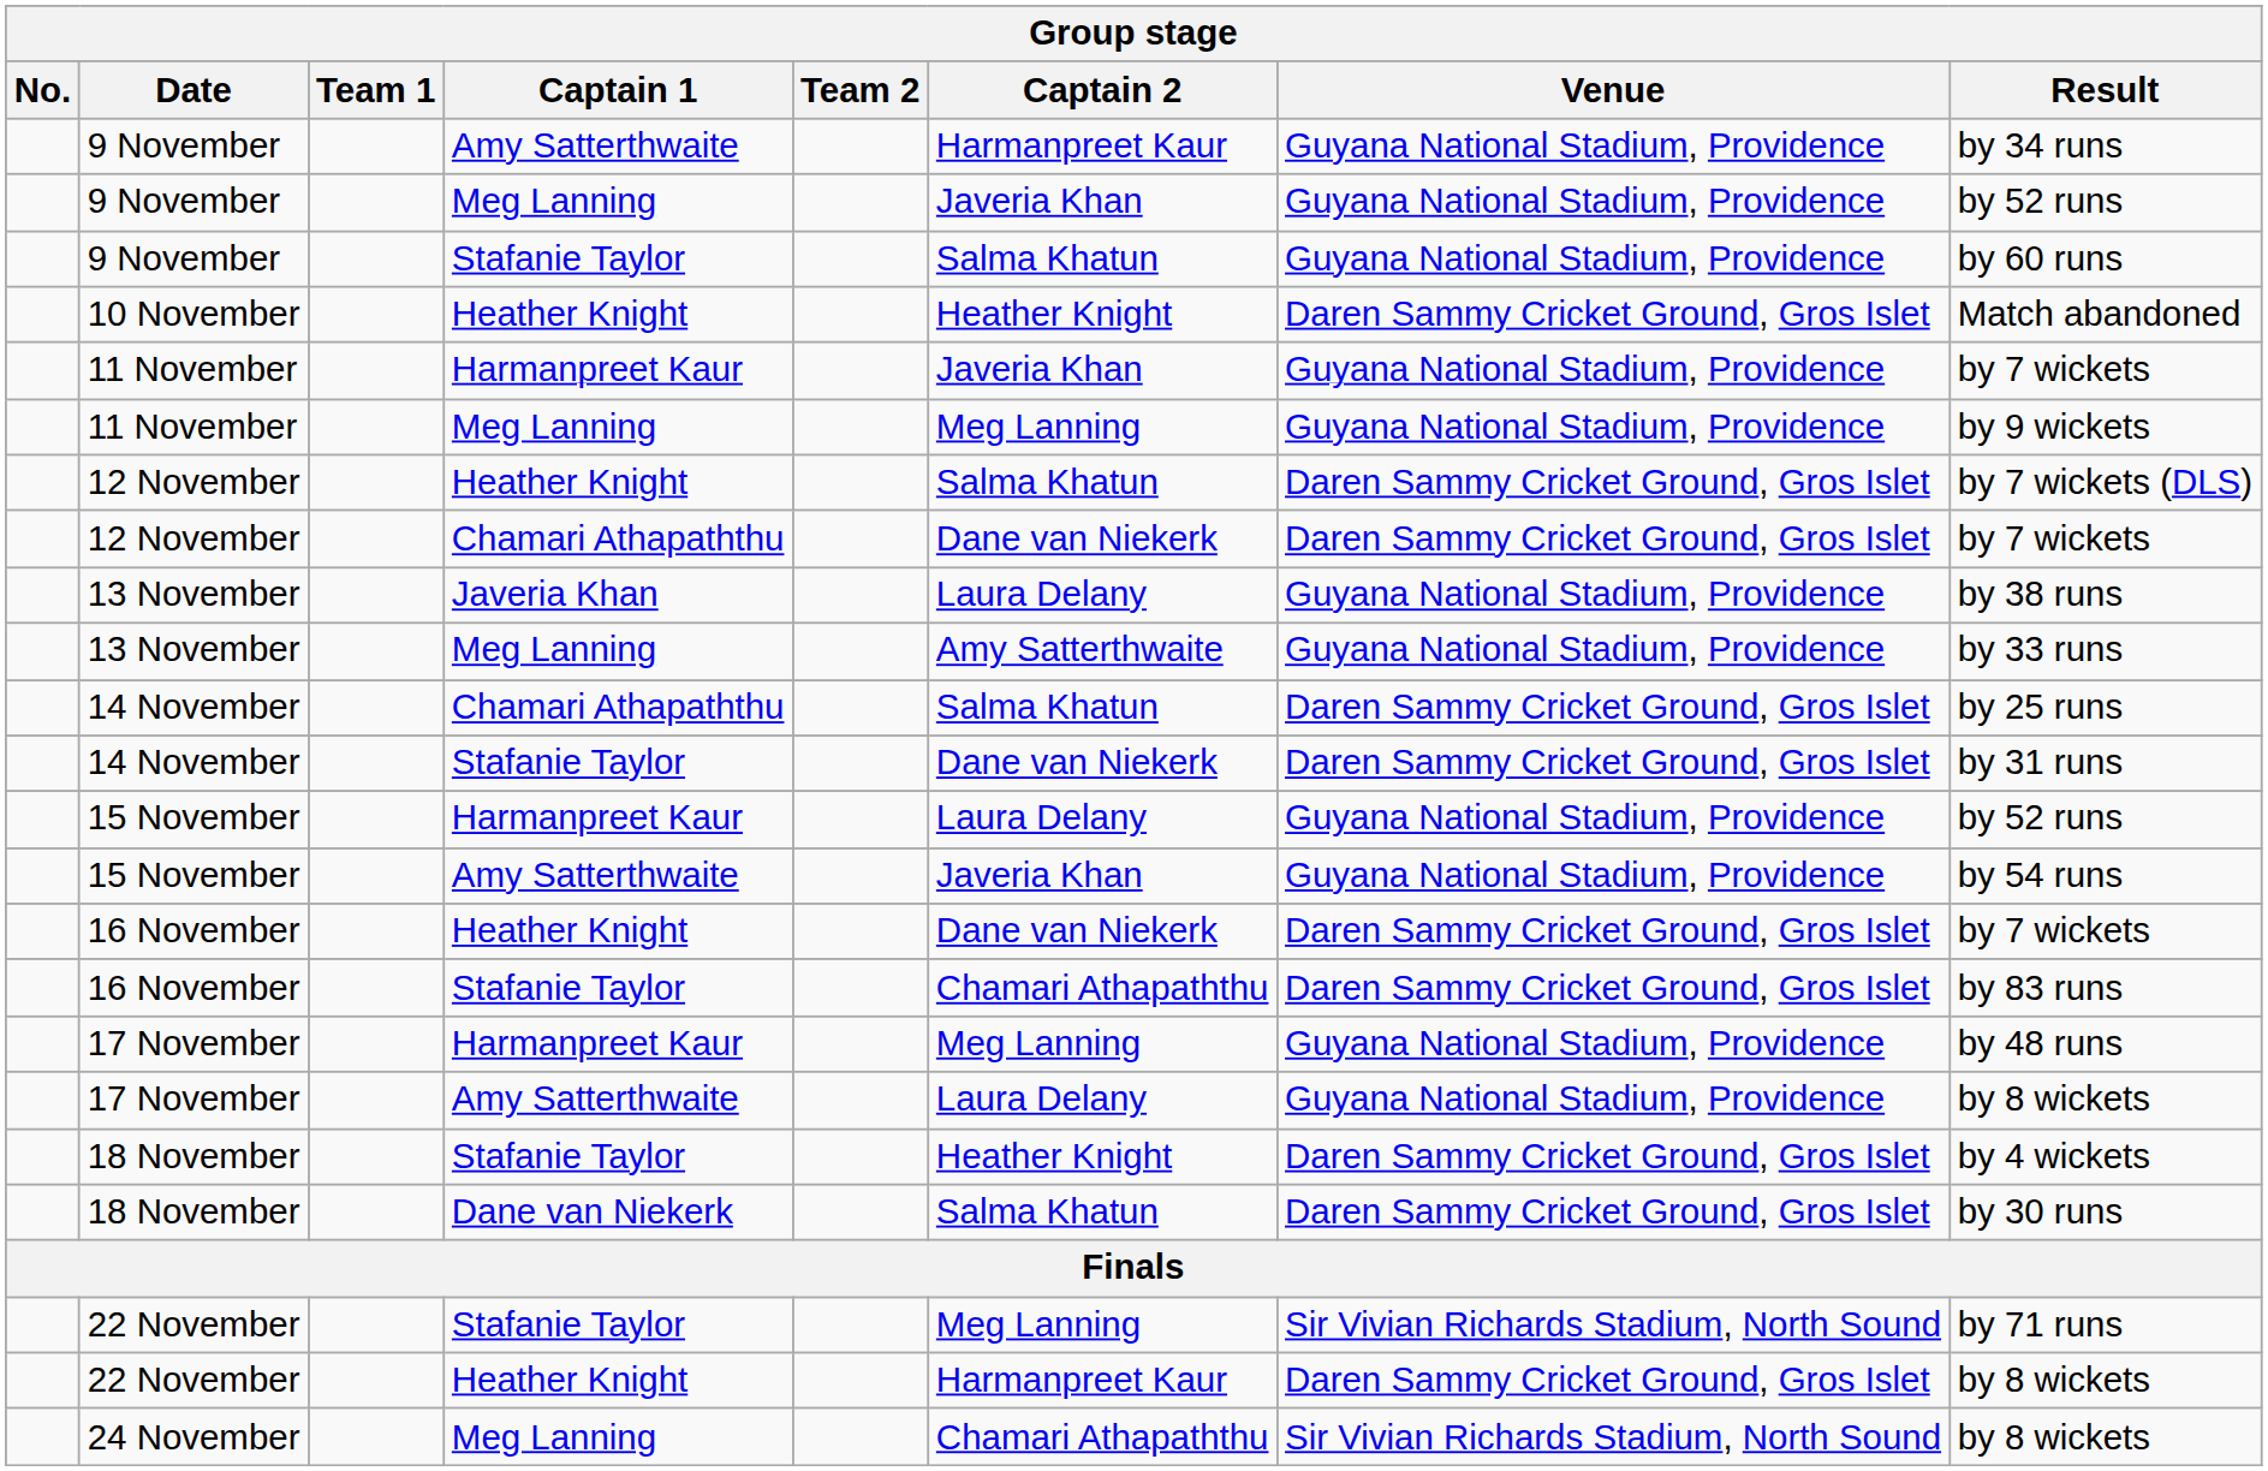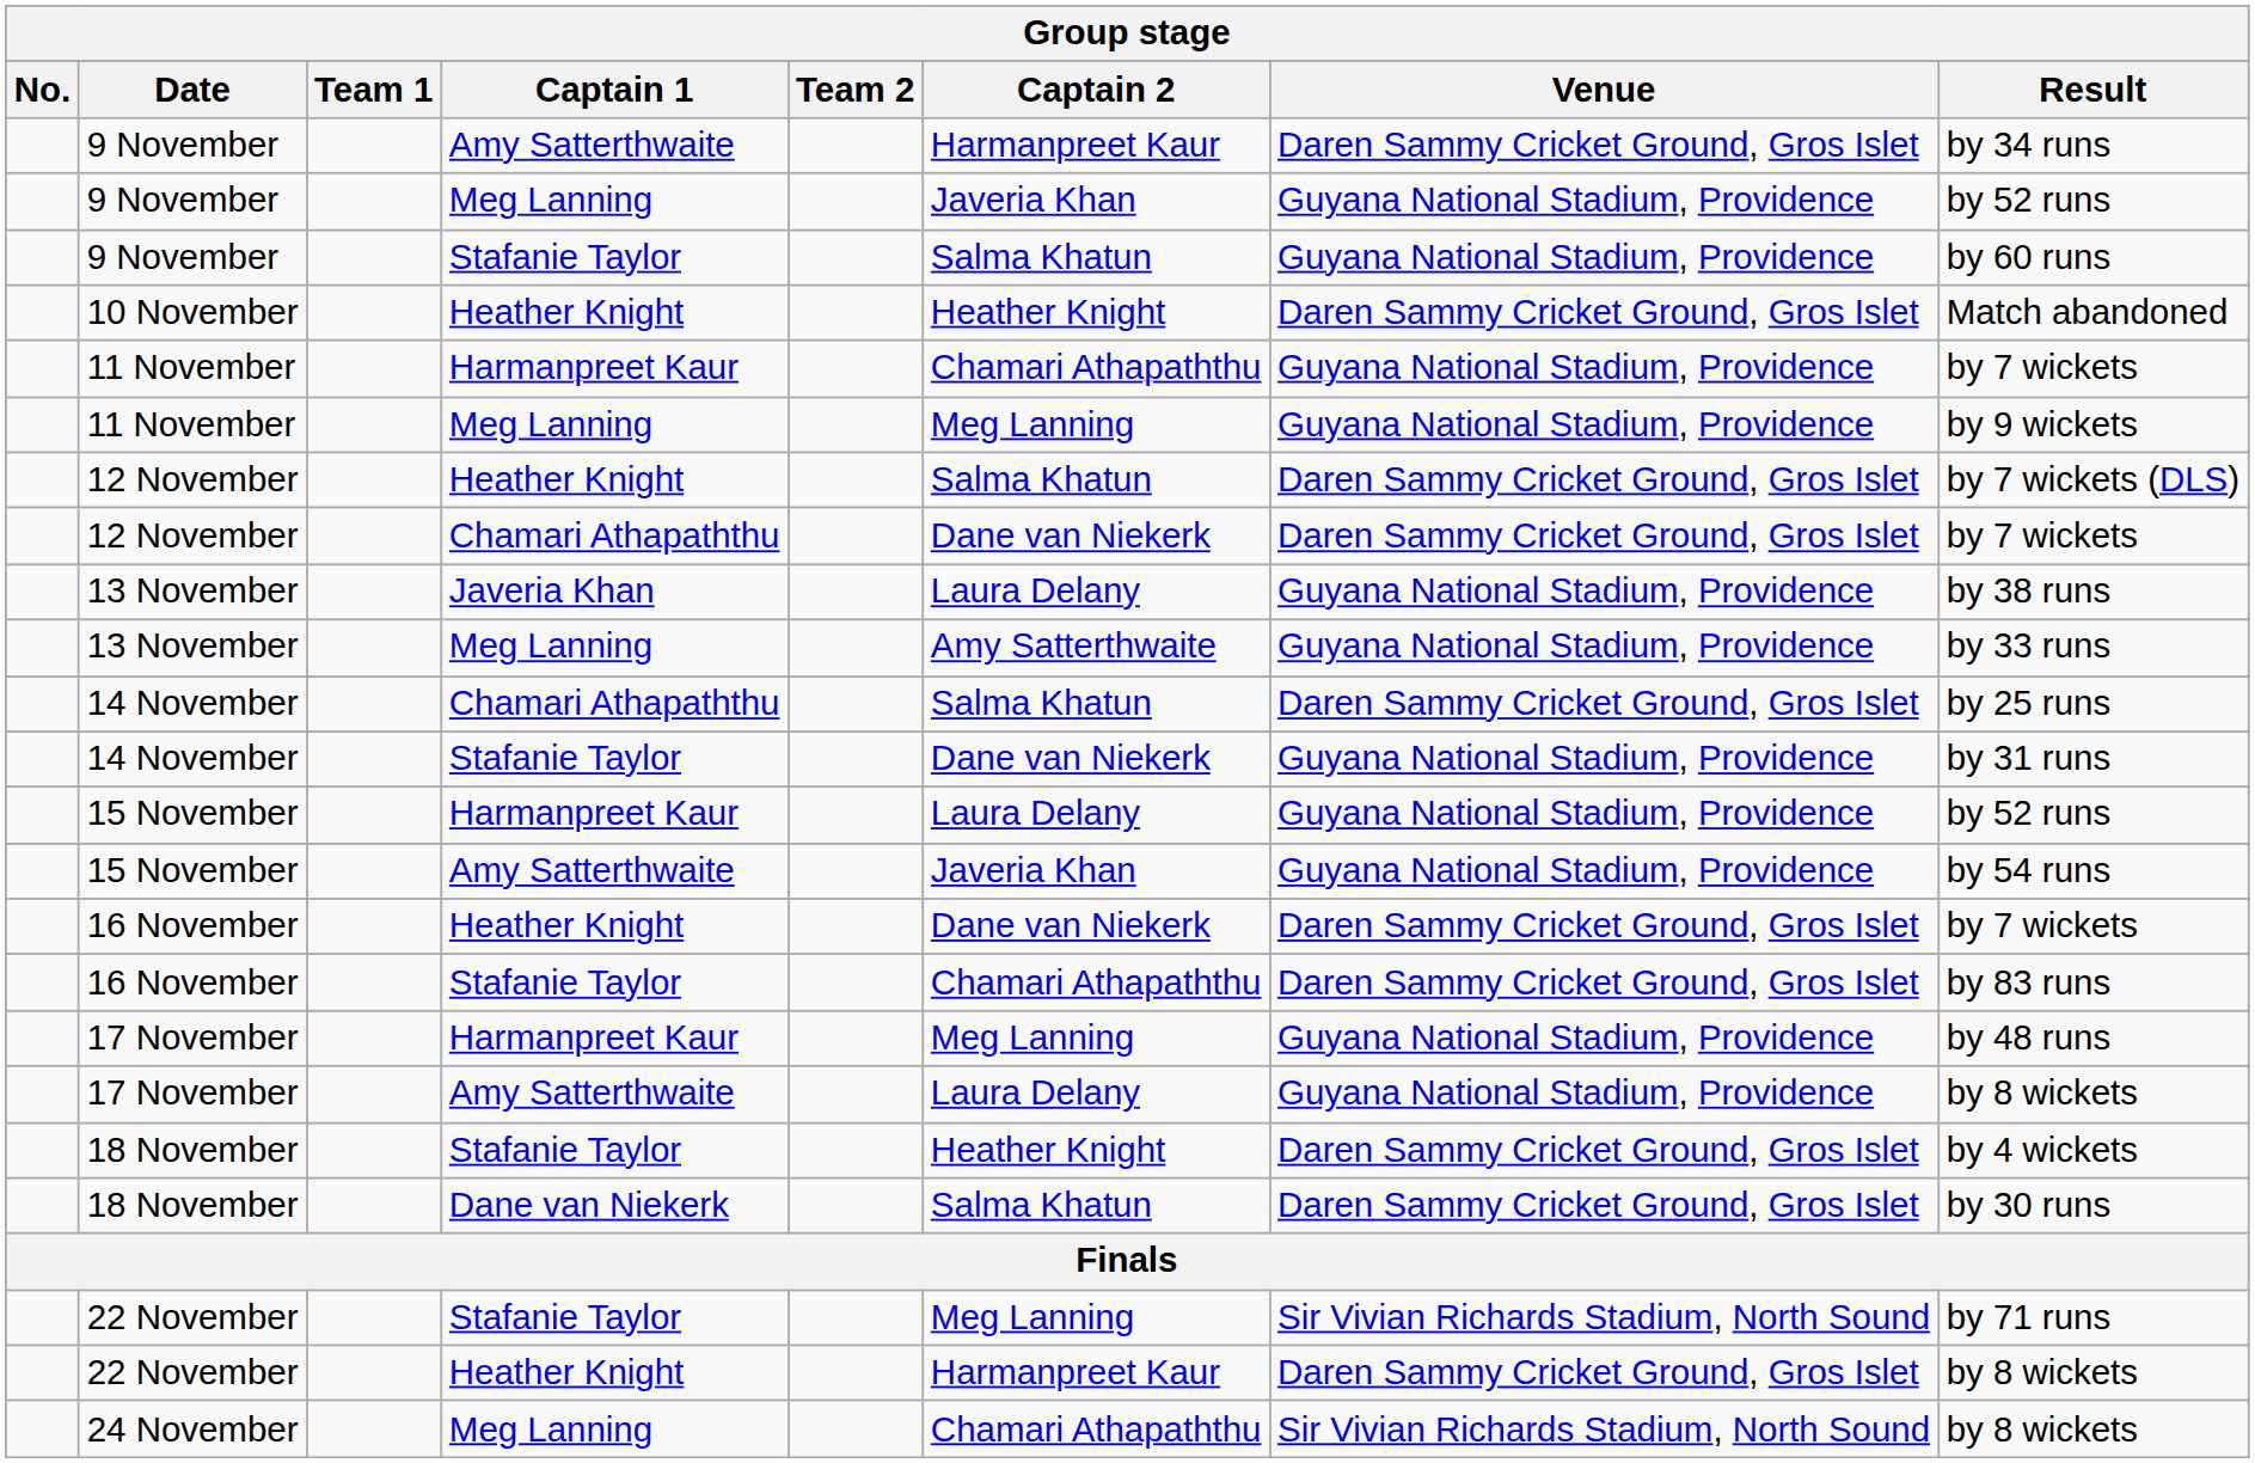9 November / Amy Satterthwaite | Venue: Guyana National Stadium, Providence -> Daren Sammy Cricket Ground, Gros Islet
11 November / Harmanpreet Kaur | Captain 2: Javeria Khan -> Chamari Athapaththu
14 November / Stafanie Taylor | Venue: Daren Sammy Cricket Ground, Gros Islet -> Guyana National Stadium, Providence
